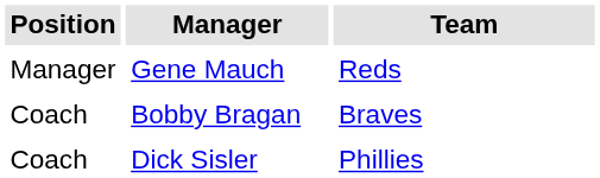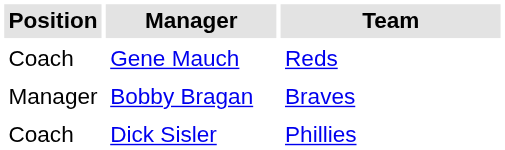Gene Mauch | Position: Manager -> Coach
Bobby Bragan | Position: Coach -> Manager
